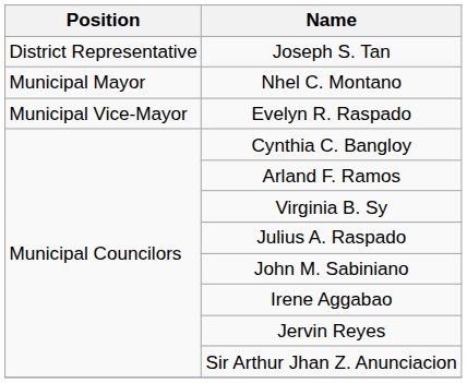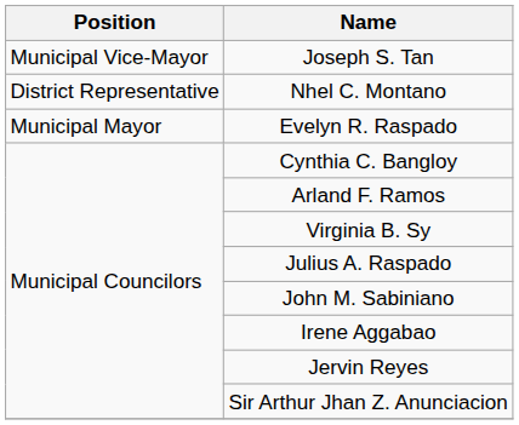Joseph S. Tan | Position: District Representative -> Municipal Vice-Mayor
Nhel C. Montano | Position: Municipal Mayor -> District Representative
Evelyn R. Raspado | Position: Municipal Vice-Mayor -> Municipal Mayor
